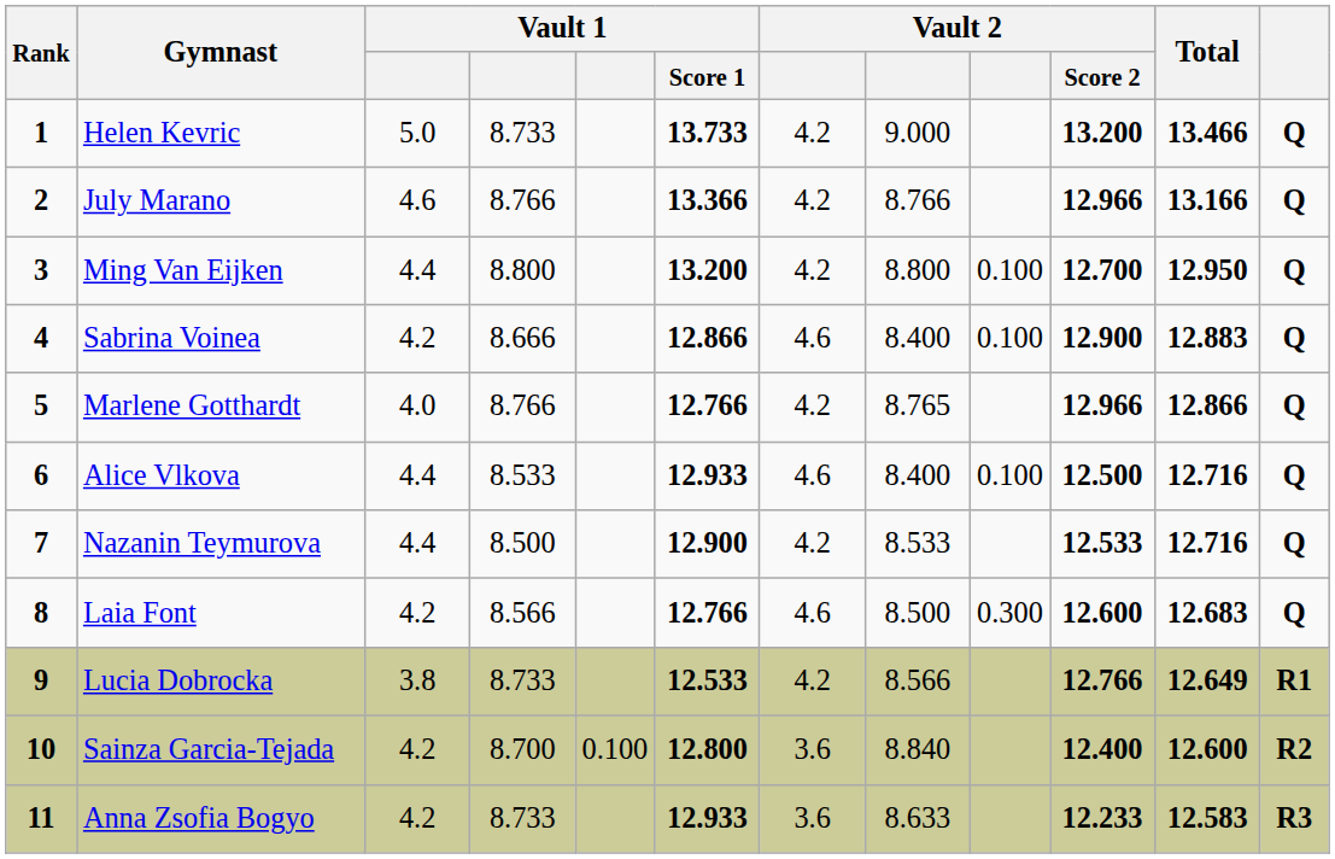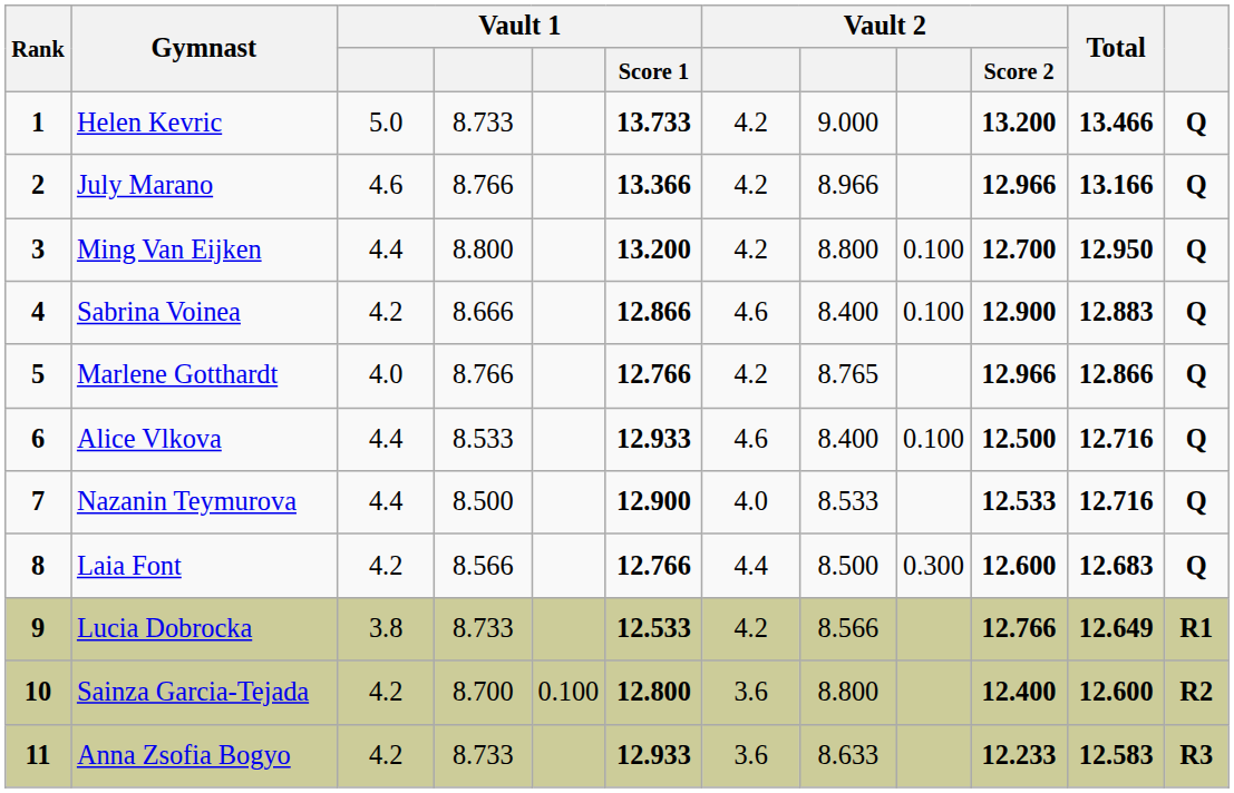July Marano | column 8: 8.766 -> 8.966
Nazanin Teymurova | column 7: 4.2 -> 4.0
Laia Font | column 7: 4.6 -> 4.4
Sainza Garcia-Tejada | column 8: 8.840 -> 8.800
